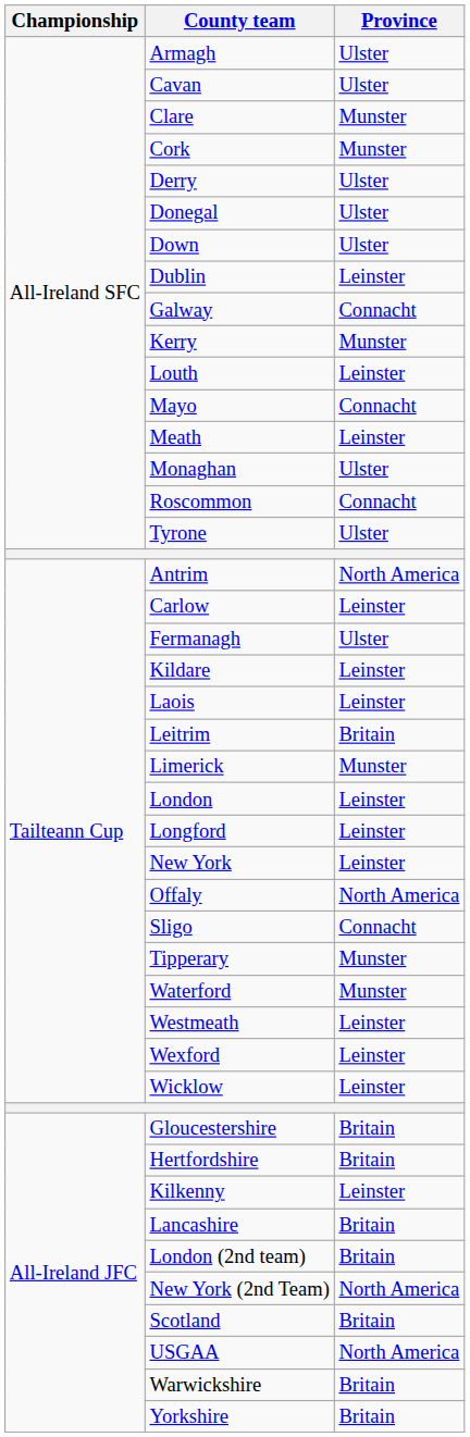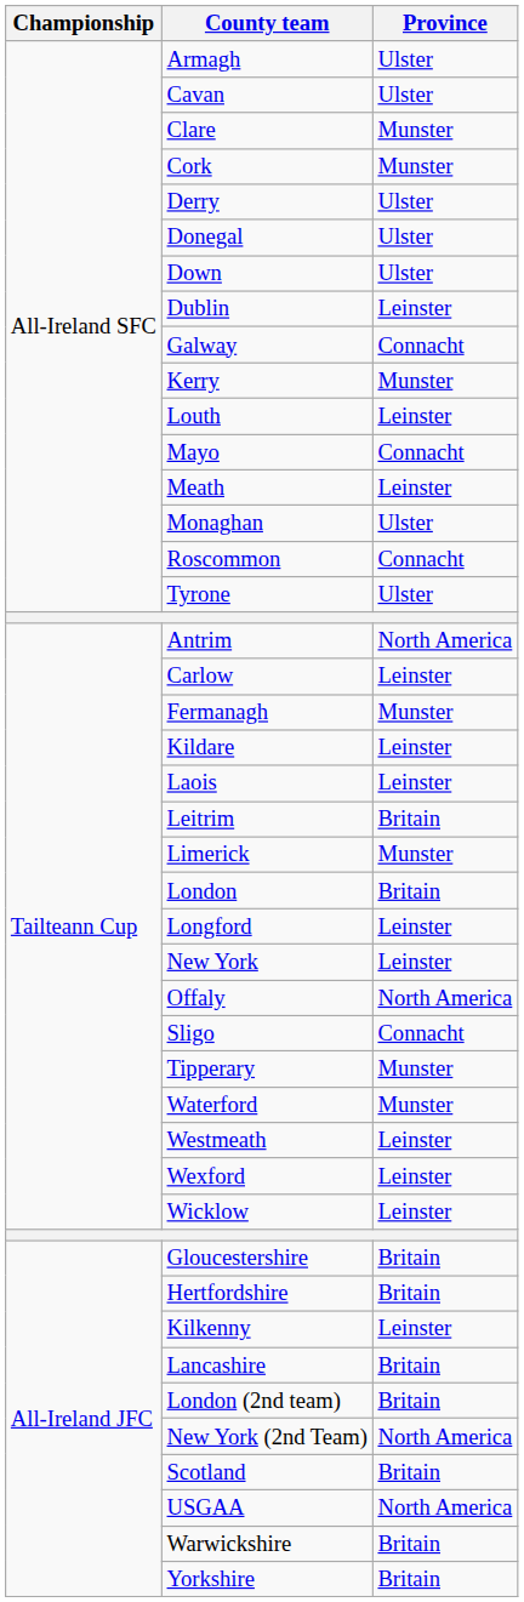Fermanagh | Province: Ulster -> Munster
London | Province: Leinster -> Britain
